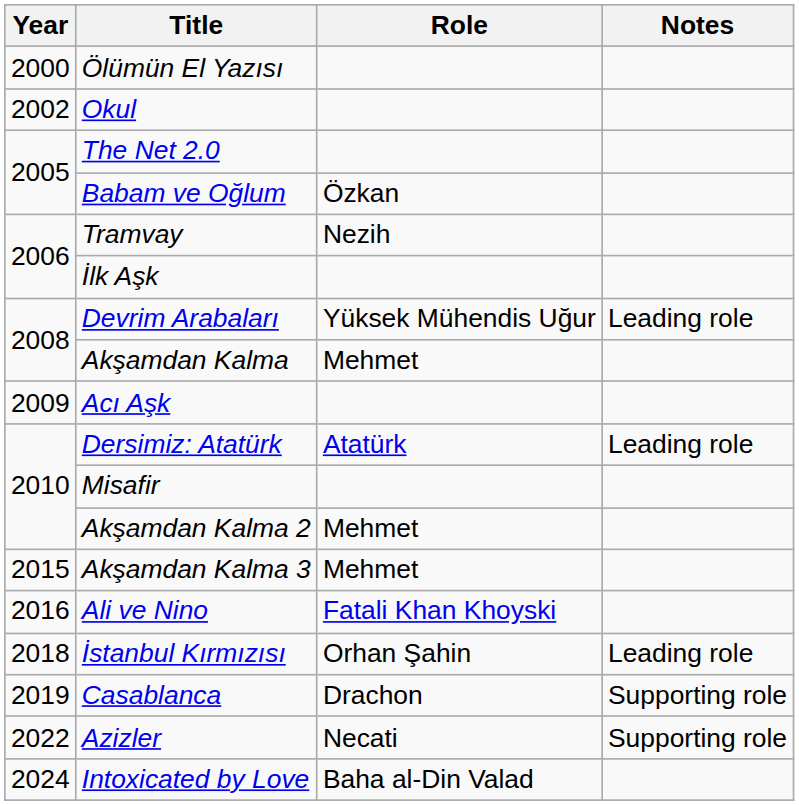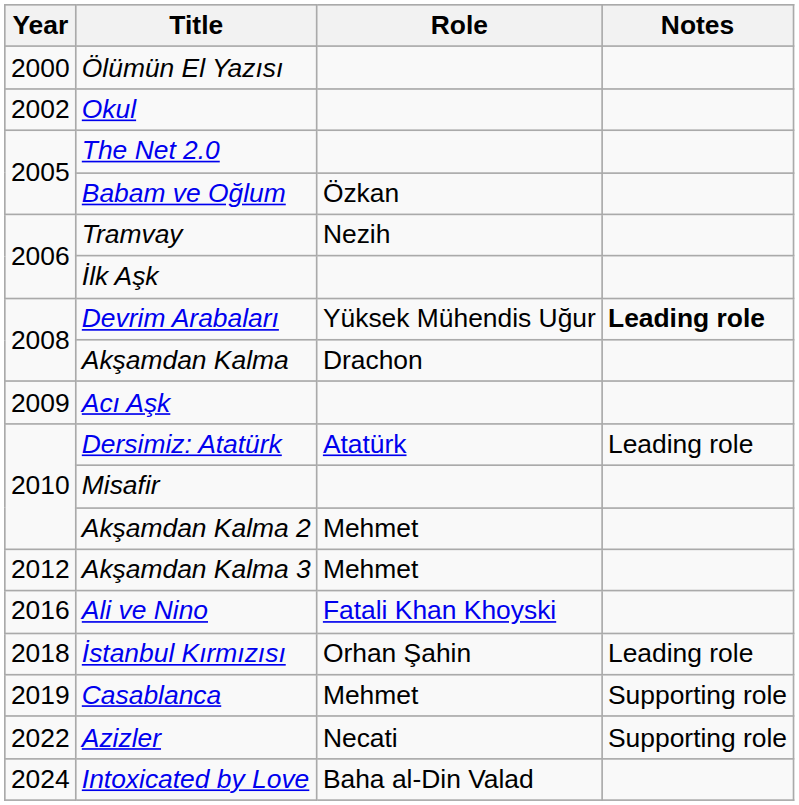Devrim Arabaları | Notes: normal -> bold
Akşamdan Kalma | Role: Mehmet -> Drachon
Akşamdan Kalma 3 | Year: 2015 -> 2012
Casablanca | Role: Drachon -> Mehmet
